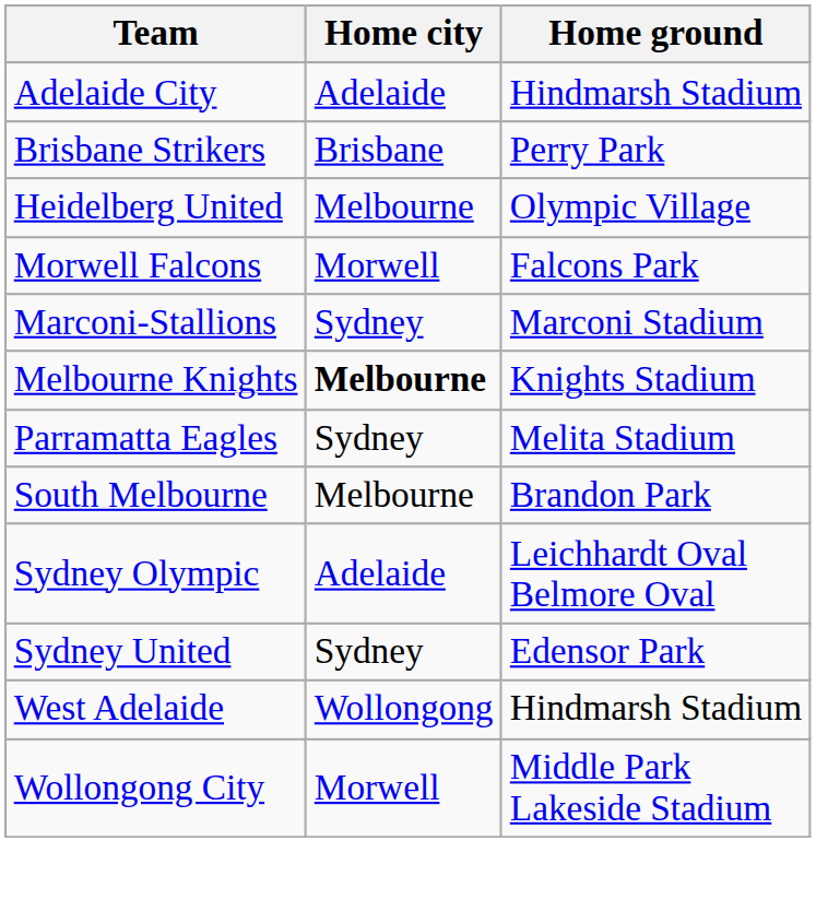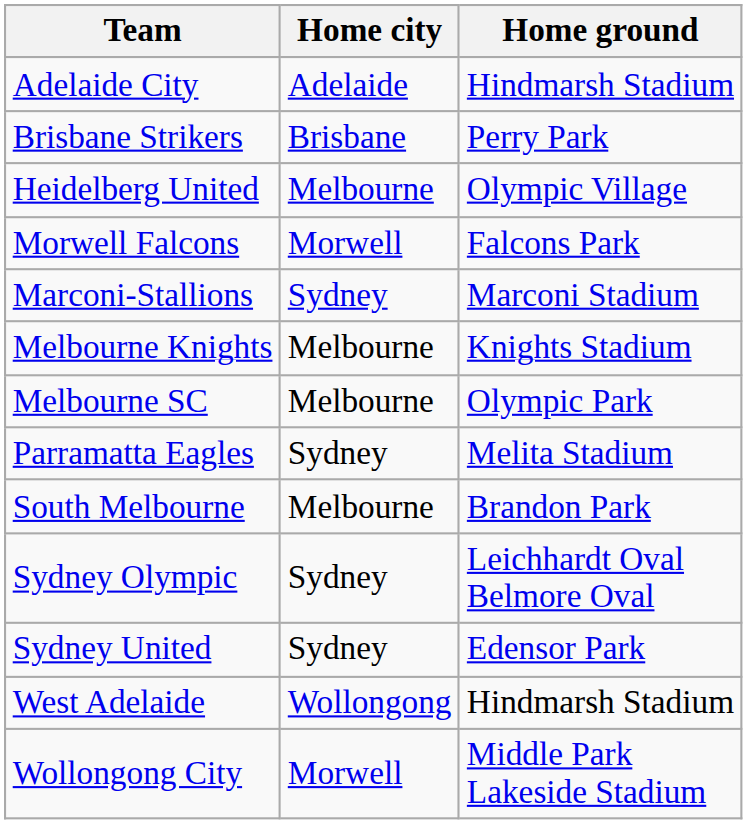Melbourne Knights | Home city: bold -> normal
+ row: Melbourne SC | Melbourne | Olympic Park
Sydney Olympic | Home city: Adelaide -> Sydney
